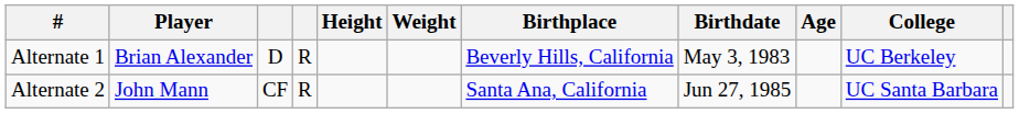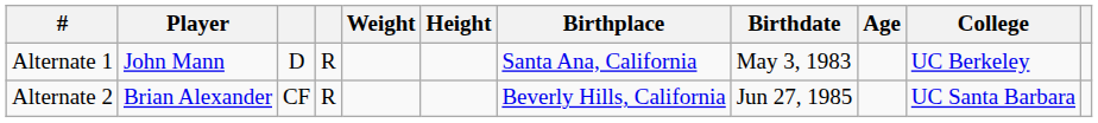columns swapped: Height <-> Weight
Alternate 1 | Player: Brian Alexander -> John Mann
Alternate 1 | Birthplace: Beverly Hills, California -> Santa Ana, California
Alternate 2 | Player: John Mann -> Brian Alexander
Alternate 2 | Birthplace: Santa Ana, California -> Beverly Hills, California
